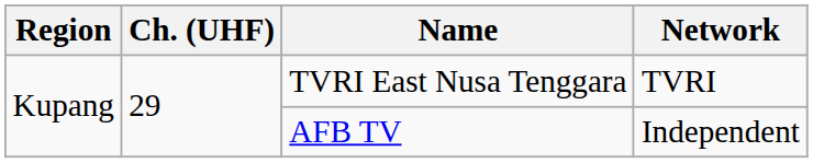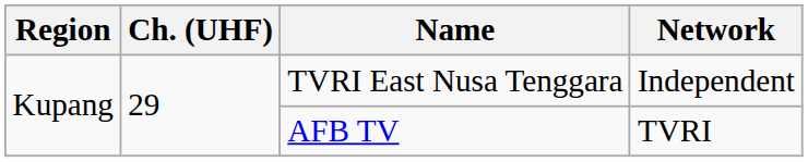TVRI East Nusa Tenggara | Network: TVRI -> Independent
AFB TV | Network: Independent -> TVRI
